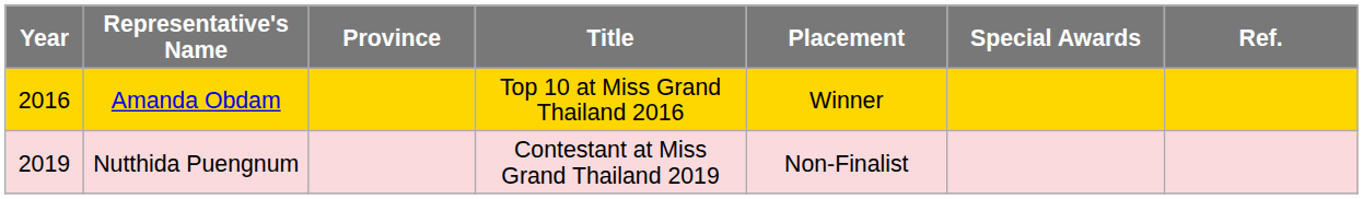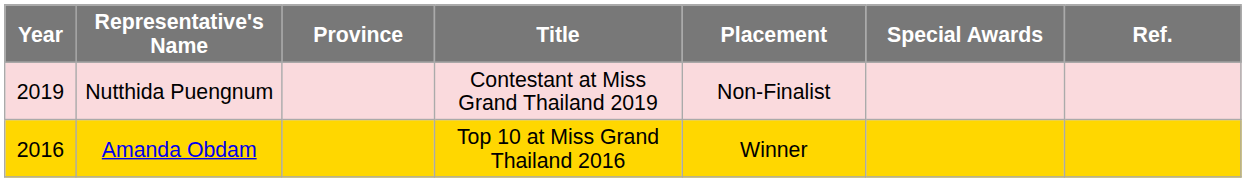rows swapped: Nutthida Puengnum <-> Amanda Obdam
